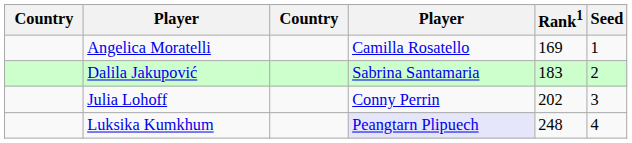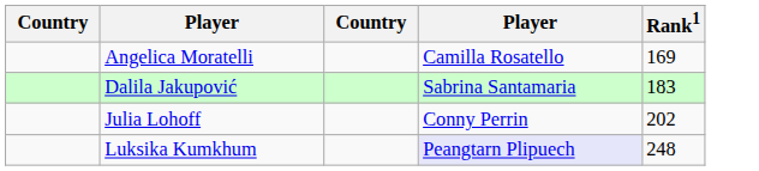- column: Seed | 1 | 2 | 3 | 4
